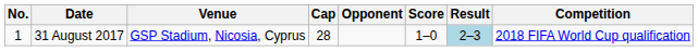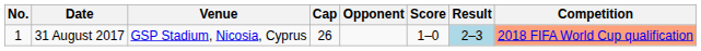31 August 2017 | Cap: 28 -> 26
31 August 2017 | Competition: no background -> lightsalmon background
